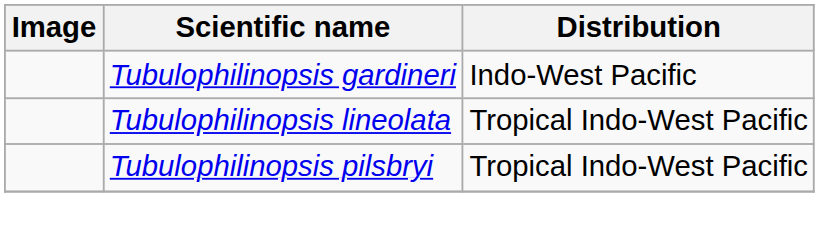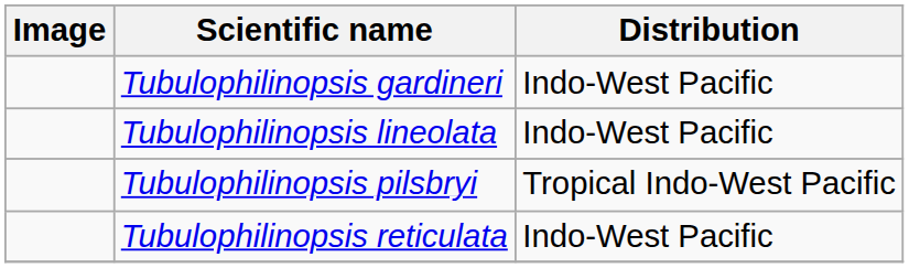Tubulophilinopsis lineolata | Distribution: Tropical Indo-West Pacific -> Indo-West Pacific
+ row: Tubulophilinopsis reticulata | Indo-West Pacific
